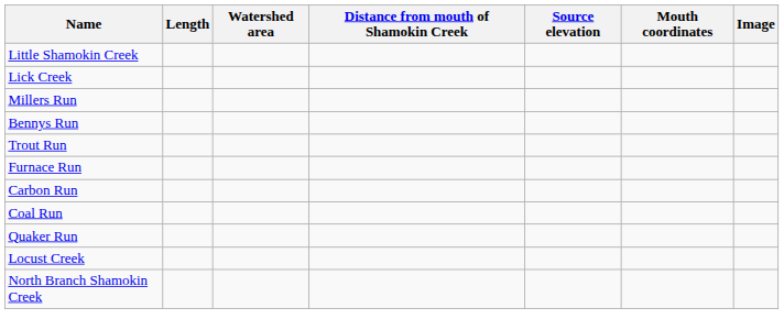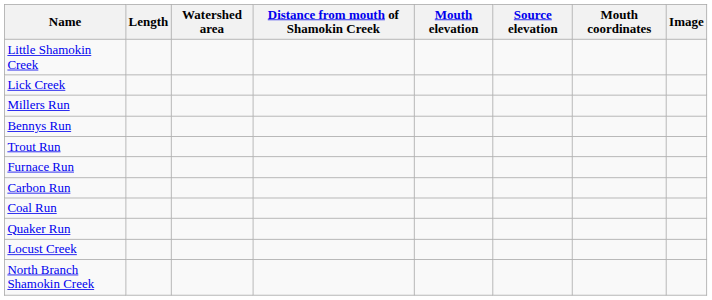+ column: Mouth elevation
